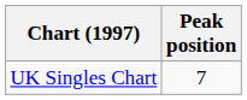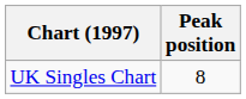UK Singles Chart | Peak position: 7 -> 8
